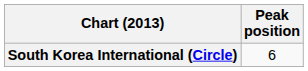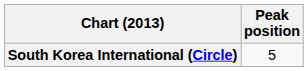South Korea International (Circle) | Peak position: 6 -> 5
